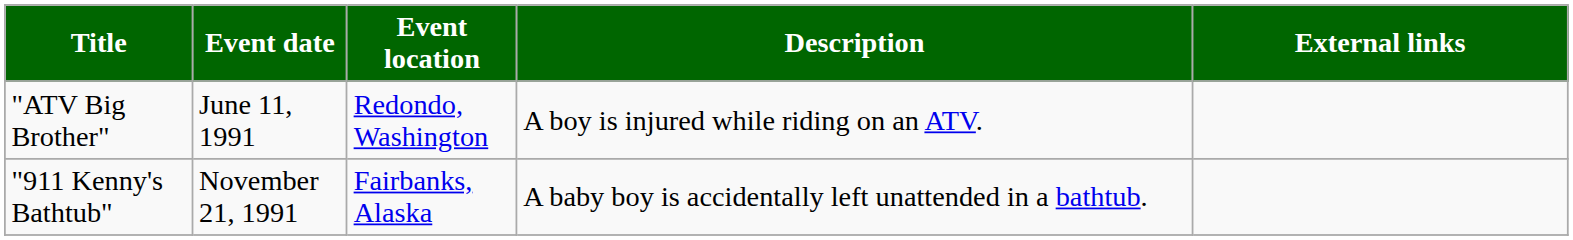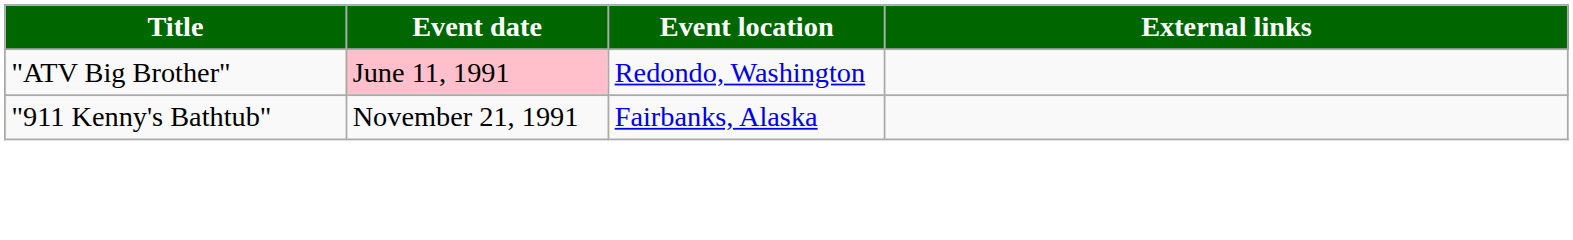- column: Description | A boy is injured while riding on an ATV. | A baby boy is accidentally left unattended in a bathtub.
"ATV Big Brother" | Event date: no background -> pink background
